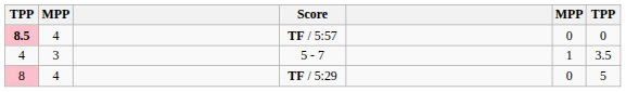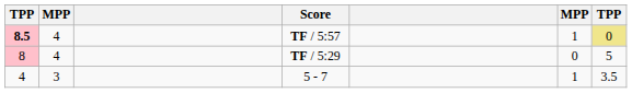TF / 5:57 | column 6: 0 -> 1
TF / 5:57 | column 7: no background -> khaki background
rows swapped: TF / 5:29 <-> 5 - 7
